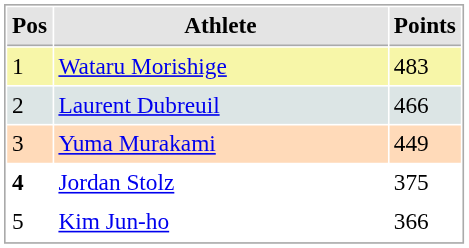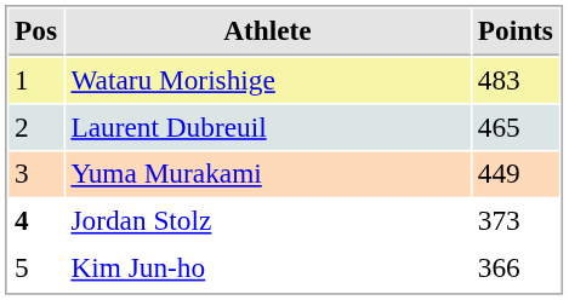Laurent Dubreuil | Points: 466 -> 465
Jordan Stolz | Points: 375 -> 373
